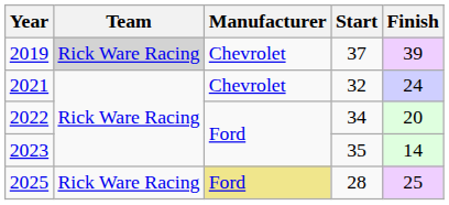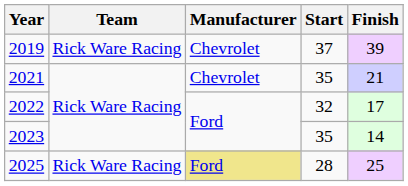2019 | Team: lightgrey background -> no background
2021 | Start: 32 -> 35
2021 | Finish: 24 -> 21
2022 | Start: 34 -> 32
2022 | Finish: 20 -> 17
